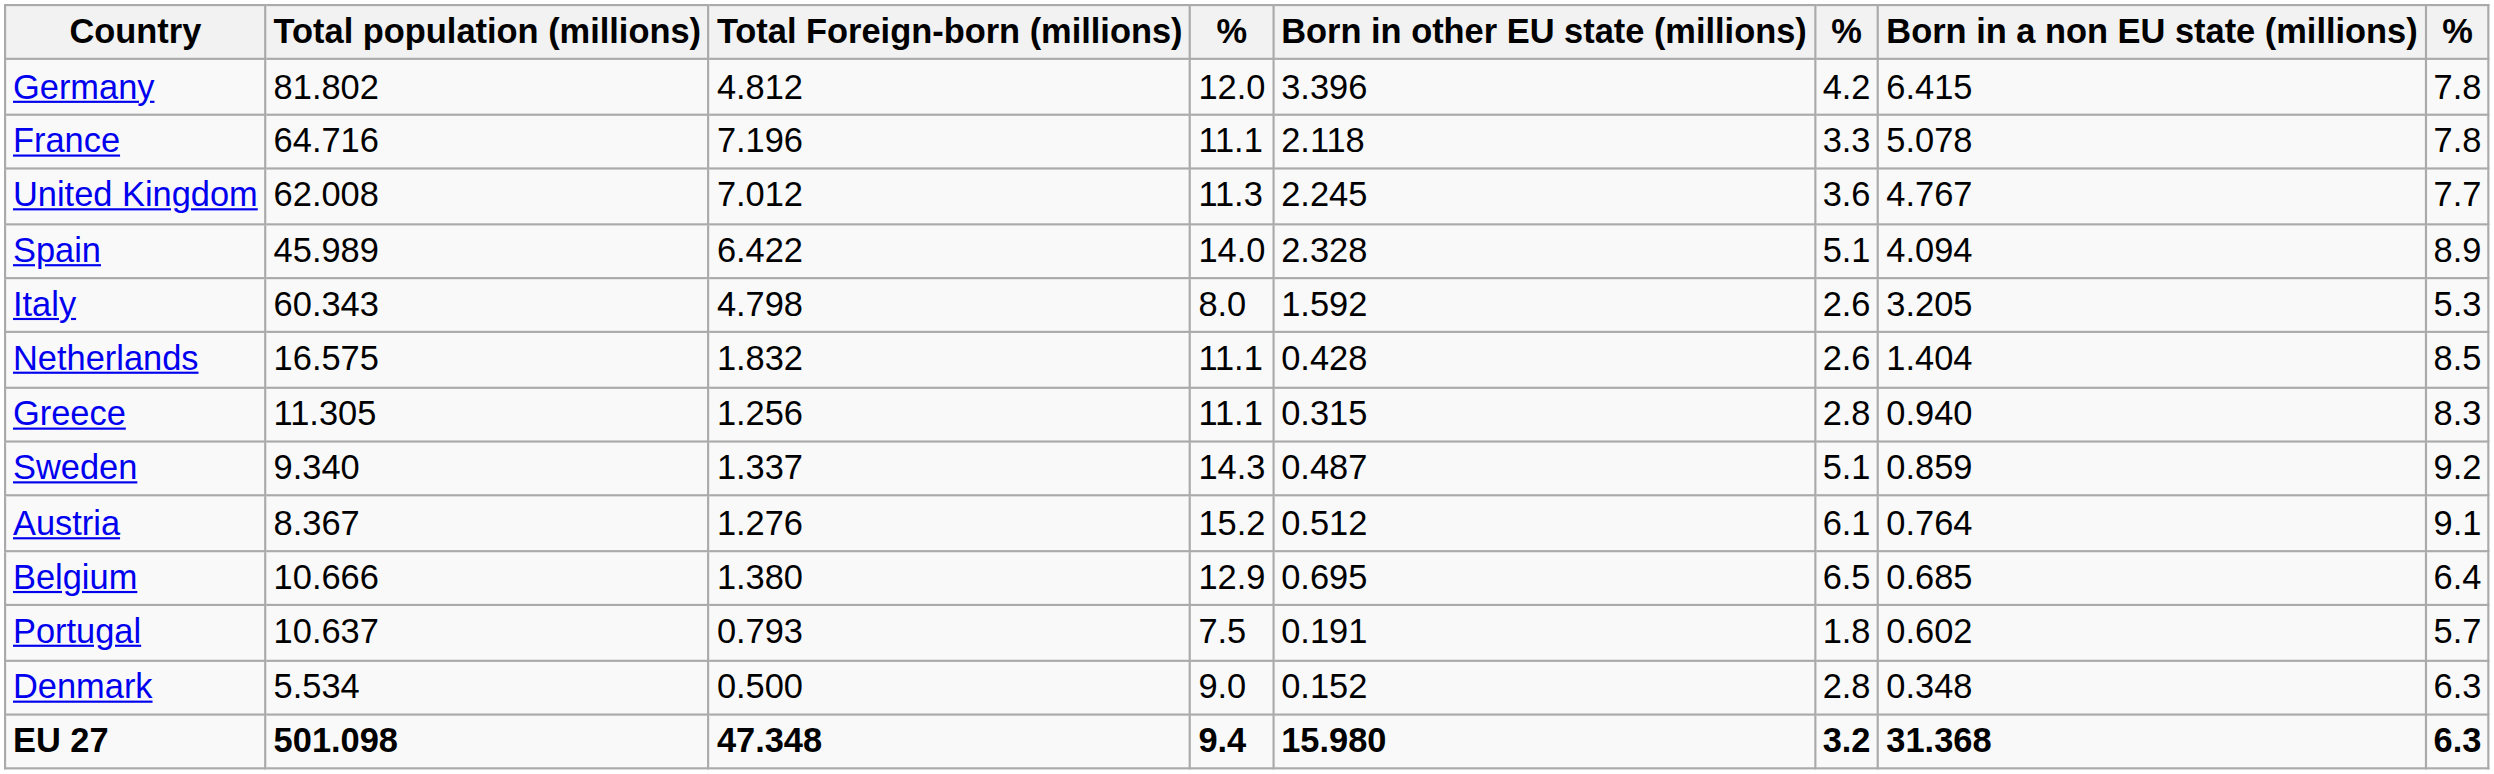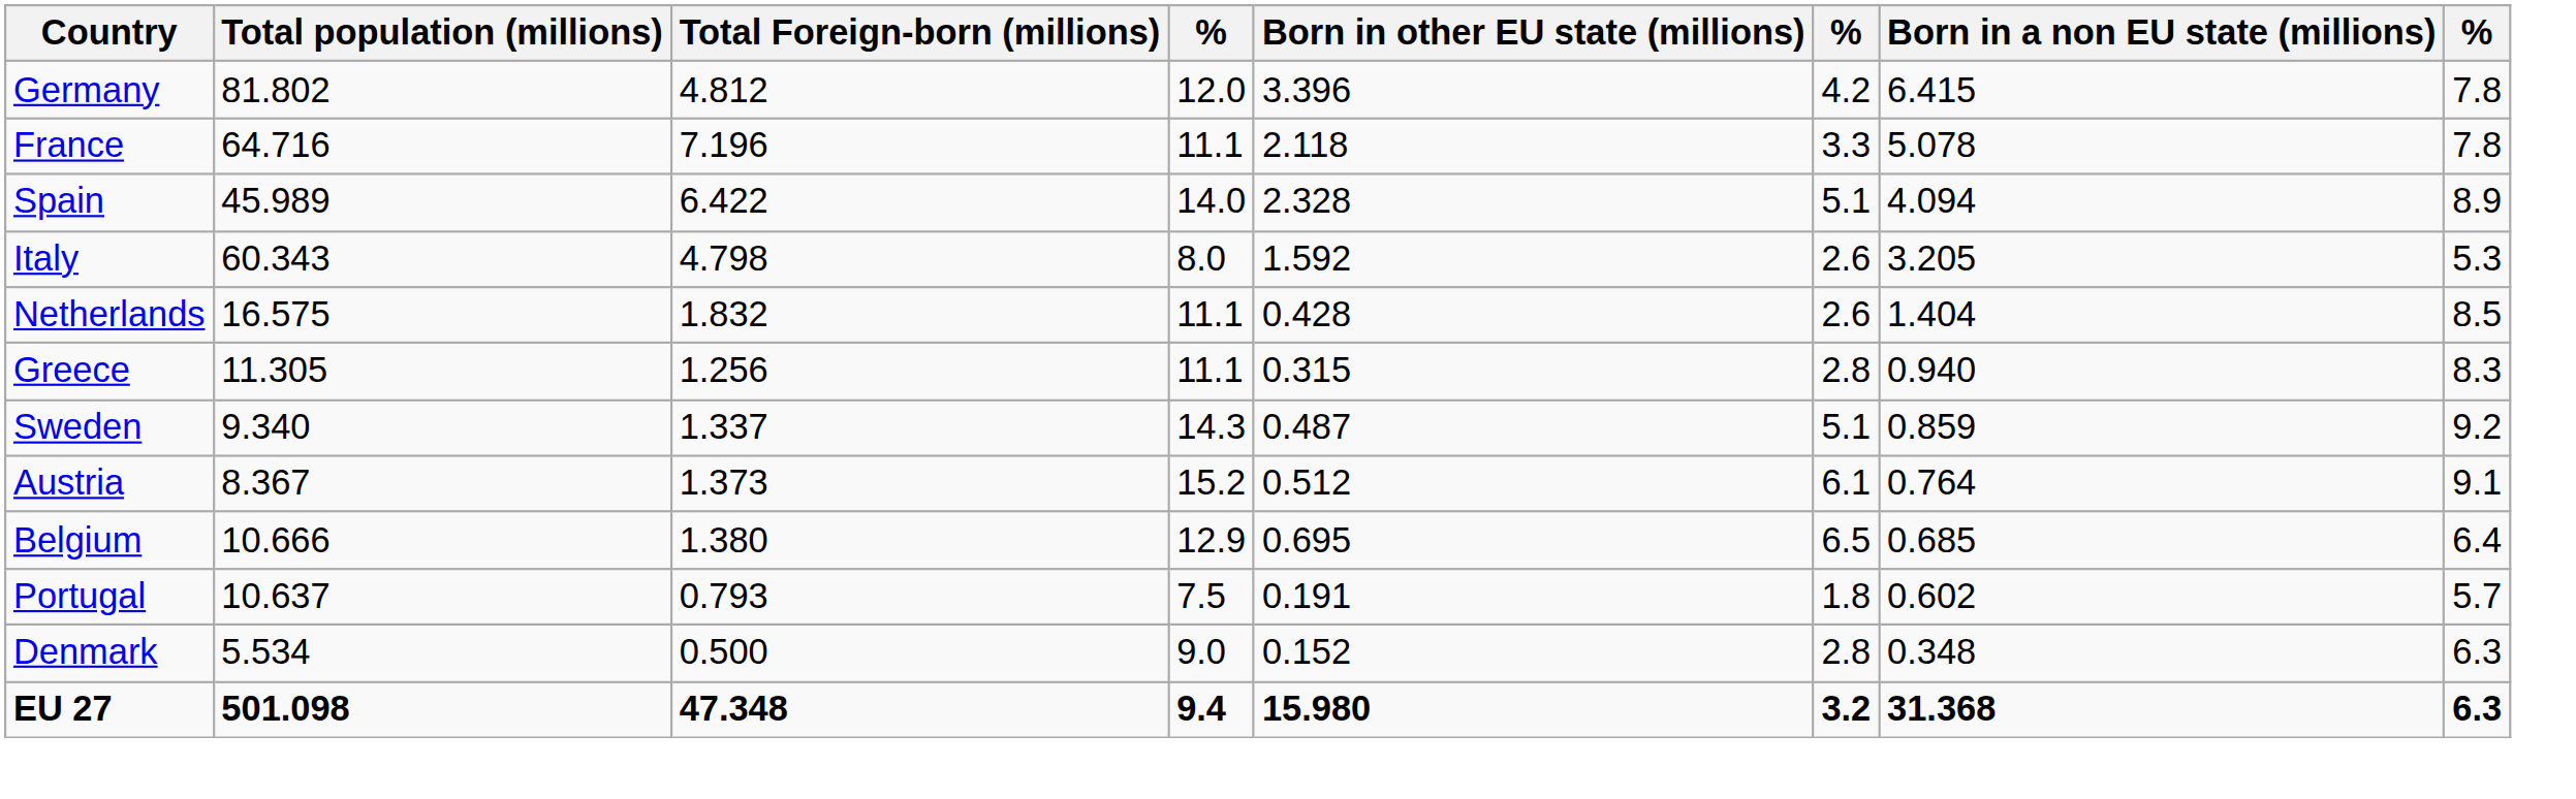- row: United Kingdom | 62.008 | 7.012 | 11.3 | 2.245 | 3.6 | 4.767 | 7.7
Austria | Total Foreign-born (millions): 1.276 -> 1.373
